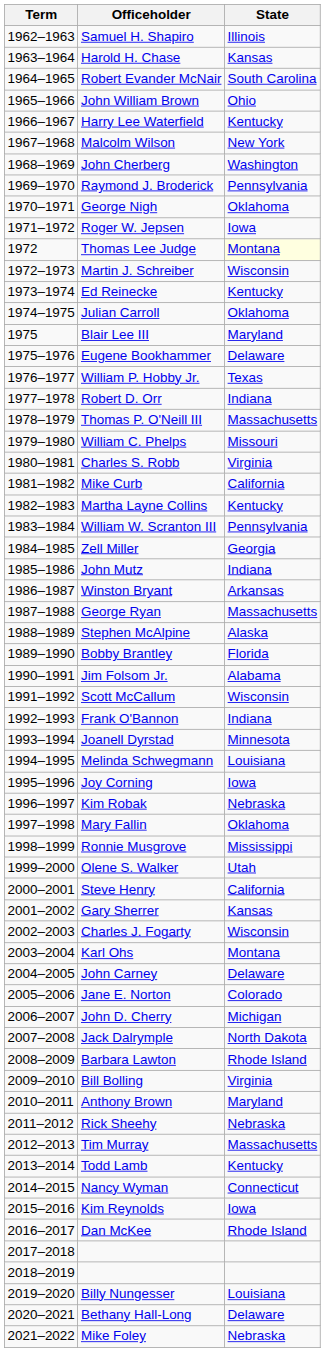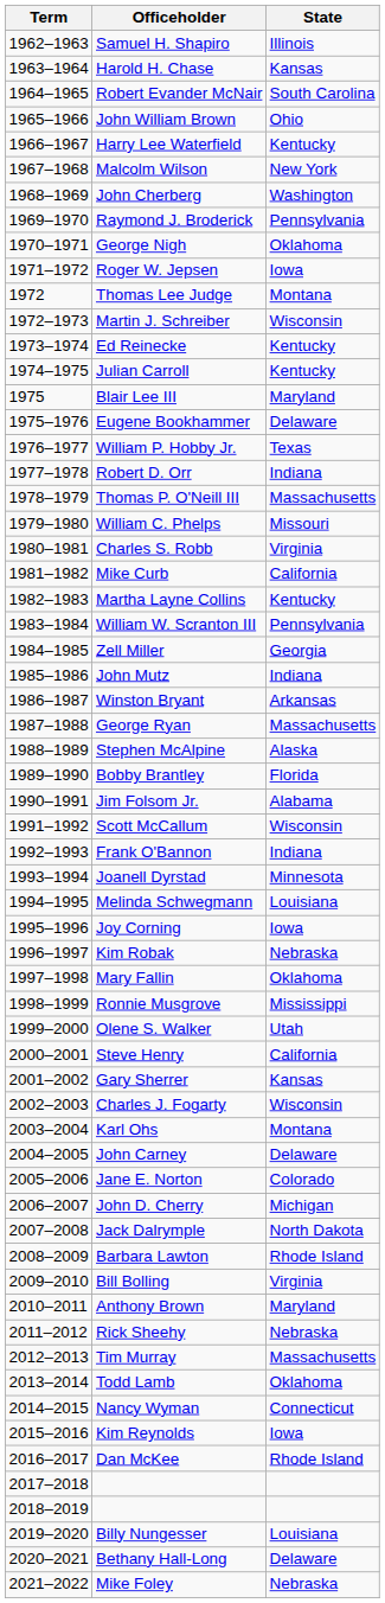Thomas Lee Judge | State: lightyellow background -> no background
Julian Carroll | State: Oklahoma -> Kentucky
Todd Lamb | State: Kentucky -> Oklahoma
